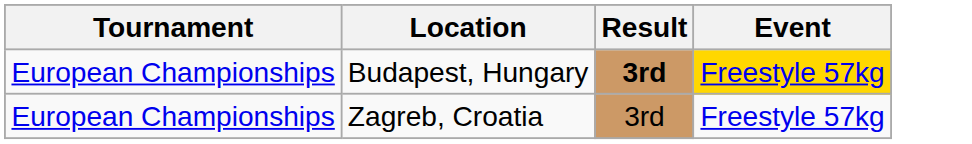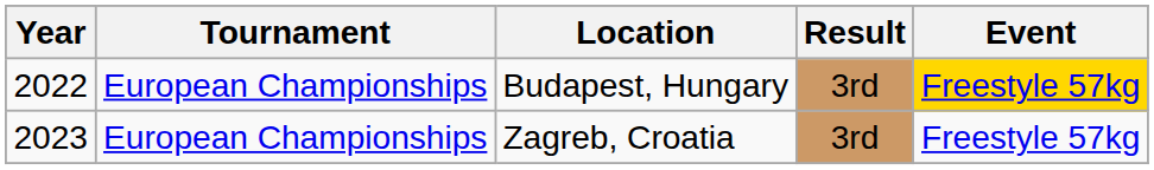+ column: Year | 2022 | 2023
Budapest, Hungary | Result: bold -> normal
